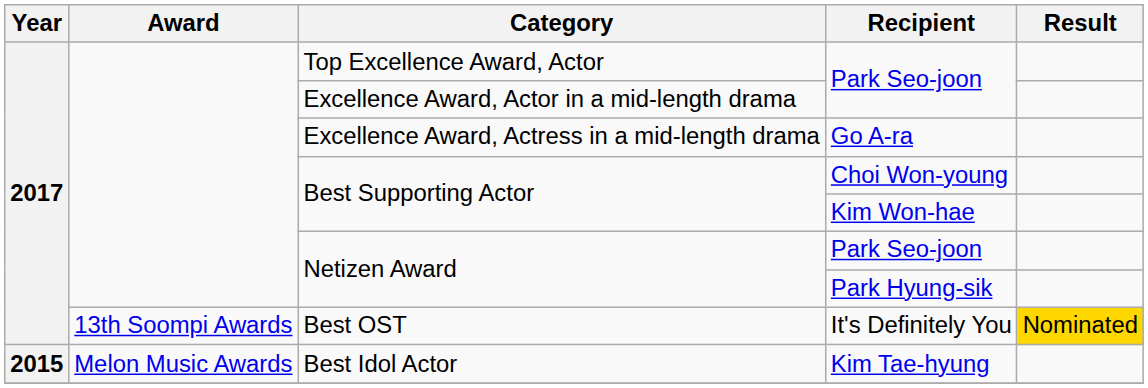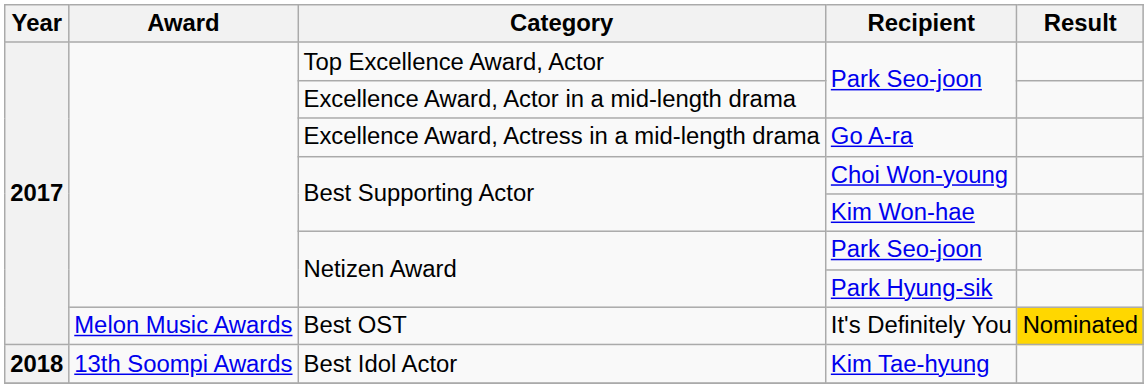Best OST | Award: 13th Soompi Awards -> Melon Music Awards
Best Idol Actor | Year: 2015 -> 2018
Best Idol Actor | Award: Melon Music Awards -> 13th Soompi Awards
